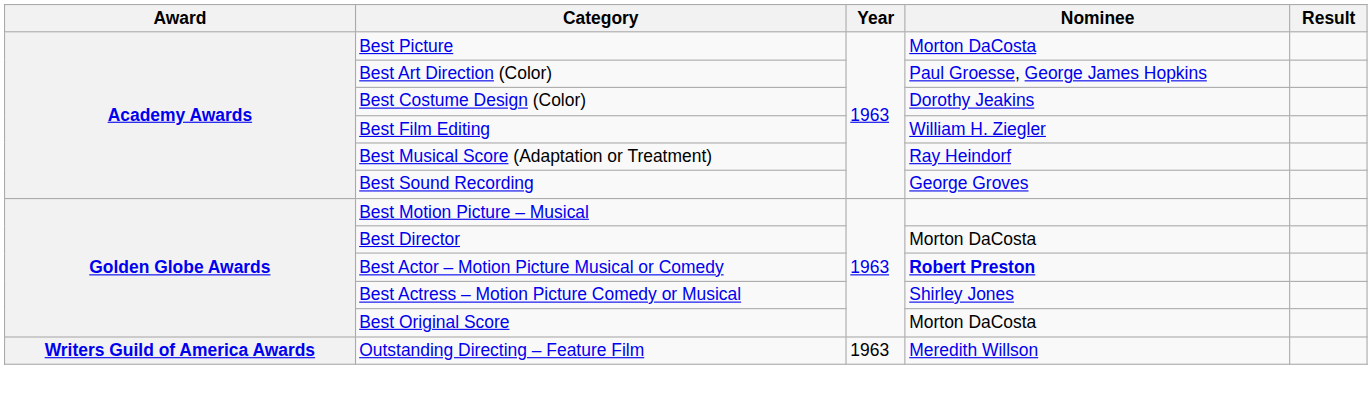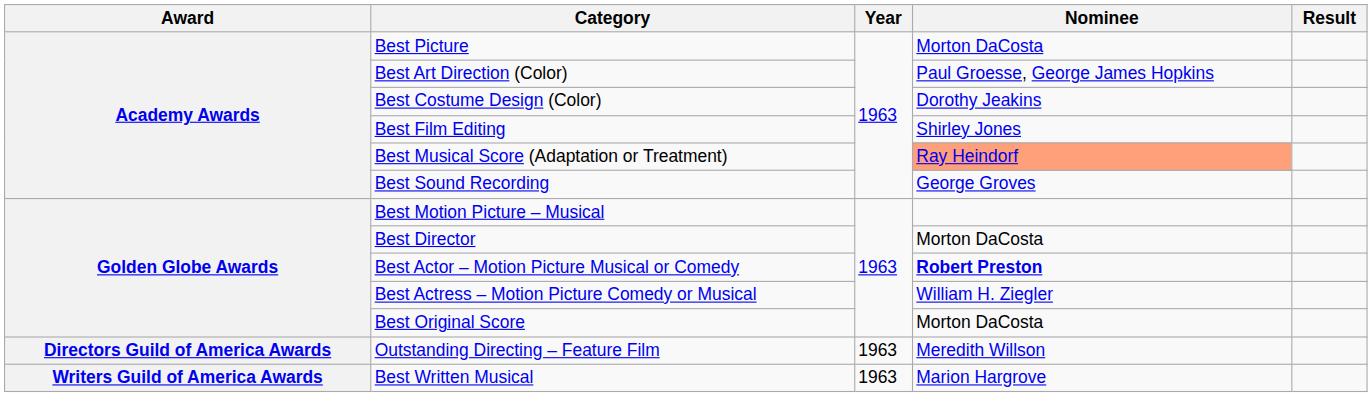Best Film Editing | Nominee: William H. Ziegler -> Shirley Jones
Best Musical Score (Adaptation or Treatment) | Nominee: no background -> lightsalmon background
Best Actress – Motion Picture Comedy or Musical | Nominee: Shirley Jones -> William H. Ziegler
Outstanding Directing – Feature Film | Award: Writers Guild of America Awards -> Directors Guild of America Awards
+ row: Writers Guild of America Awards | Best Written Musical | 1963 | Marion Hargrove
